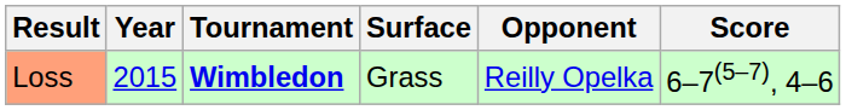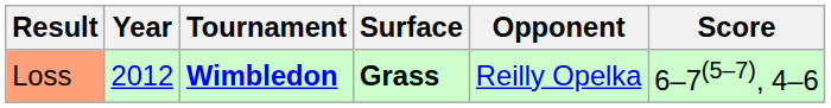Loss | Year: 2015 -> 2012
Loss | Surface: normal -> bold
